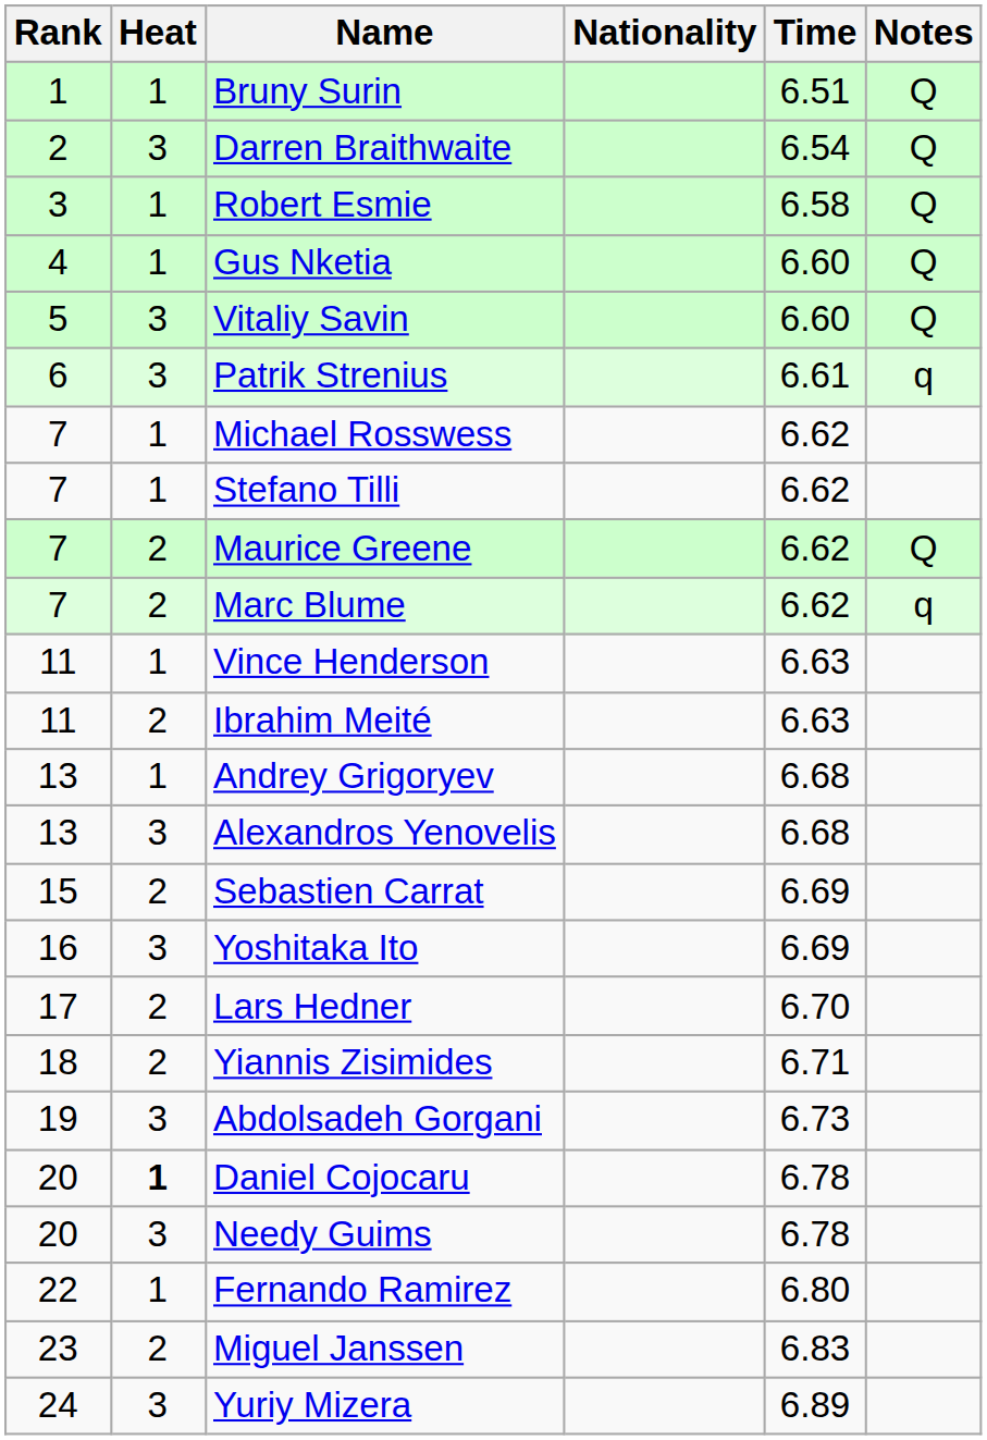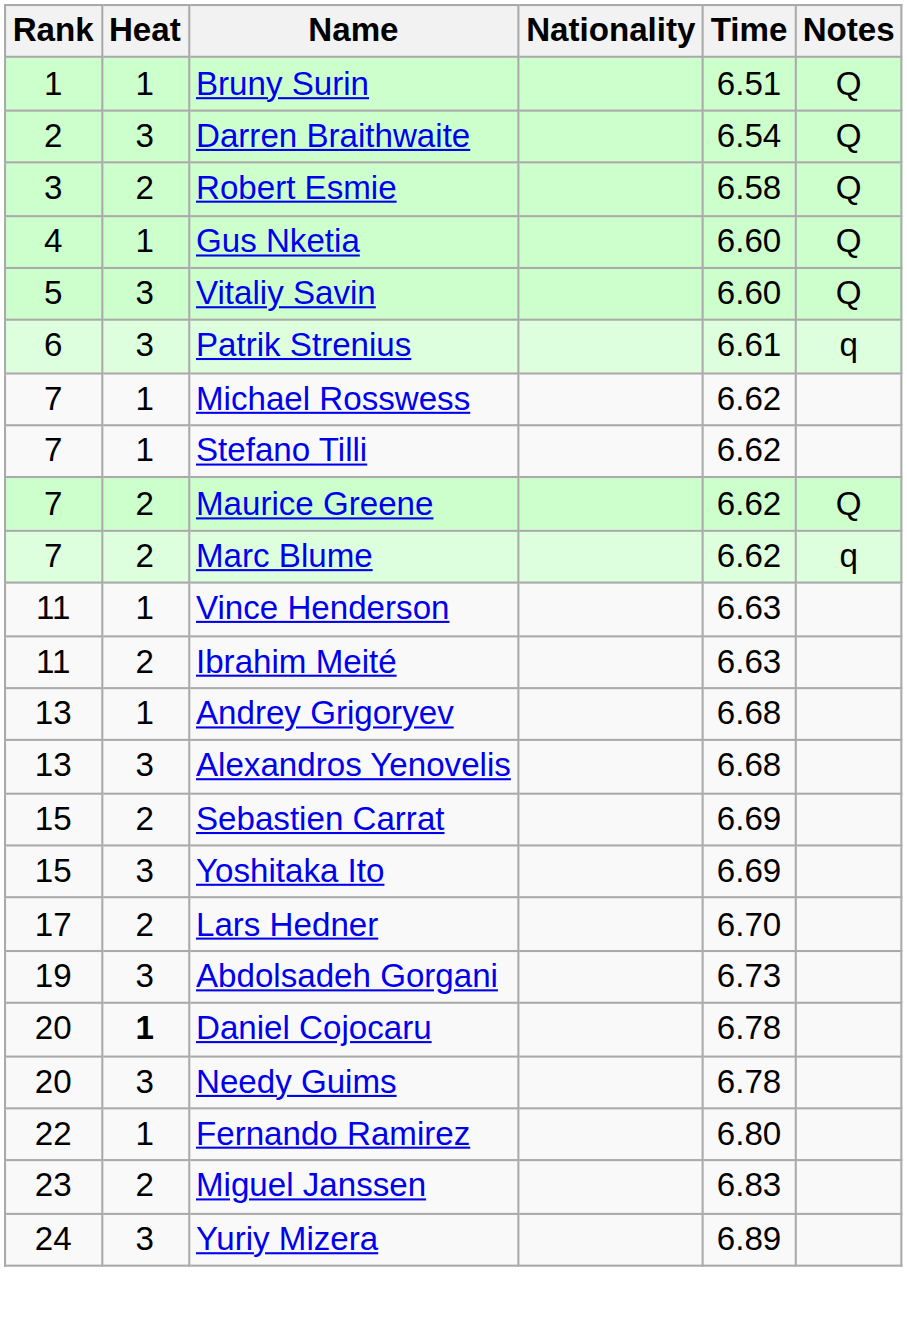Robert Esmie | Heat: 1 -> 2
Yoshitaka Ito | Rank: 16 -> 15
- row: 18 | 2 | Yiannis Zisimides | 6.71
